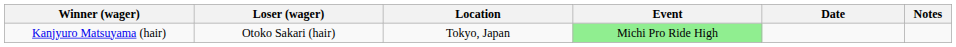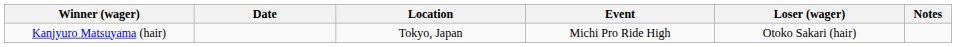columns swapped: Loser (wager) <-> Date
Kanjyuro Matsuyama (hair) | Event: lightgreen background -> no background
